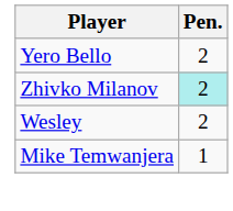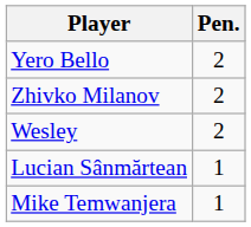Zhivko Milanov | Pen.: paleturquoise background -> no background
+ row: Lucian Sânmărtean | 1
